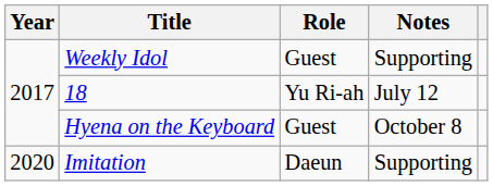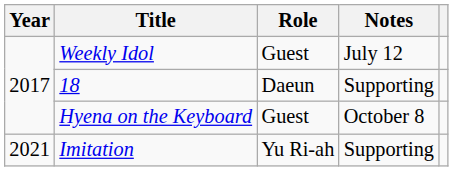Weekly Idol | Notes: Supporting -> July 12
18 | Role: Yu Ri-ah -> Daeun
18 | Notes: July 12 -> Supporting
Imitation | Year: 2020 -> 2021
Imitation | Role: Daeun -> Yu Ri-ah
